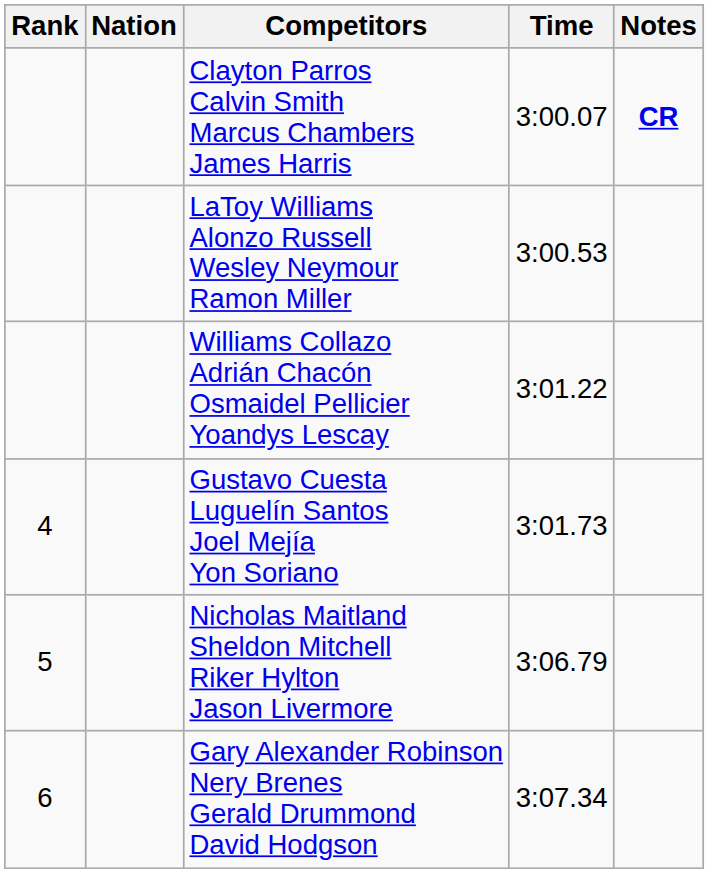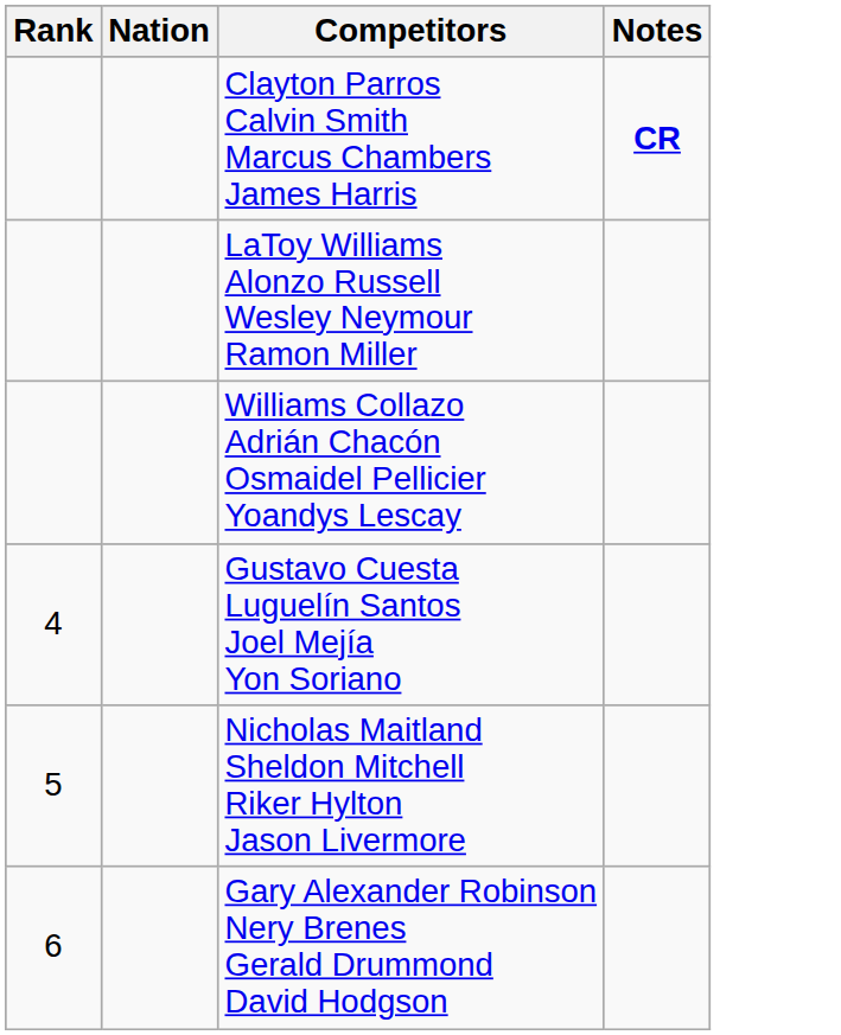- column: Time | 3:00.07 | 3:00.53 | 3:01.22 | 3:01.73 | 3:06.79 | 3:07.34
